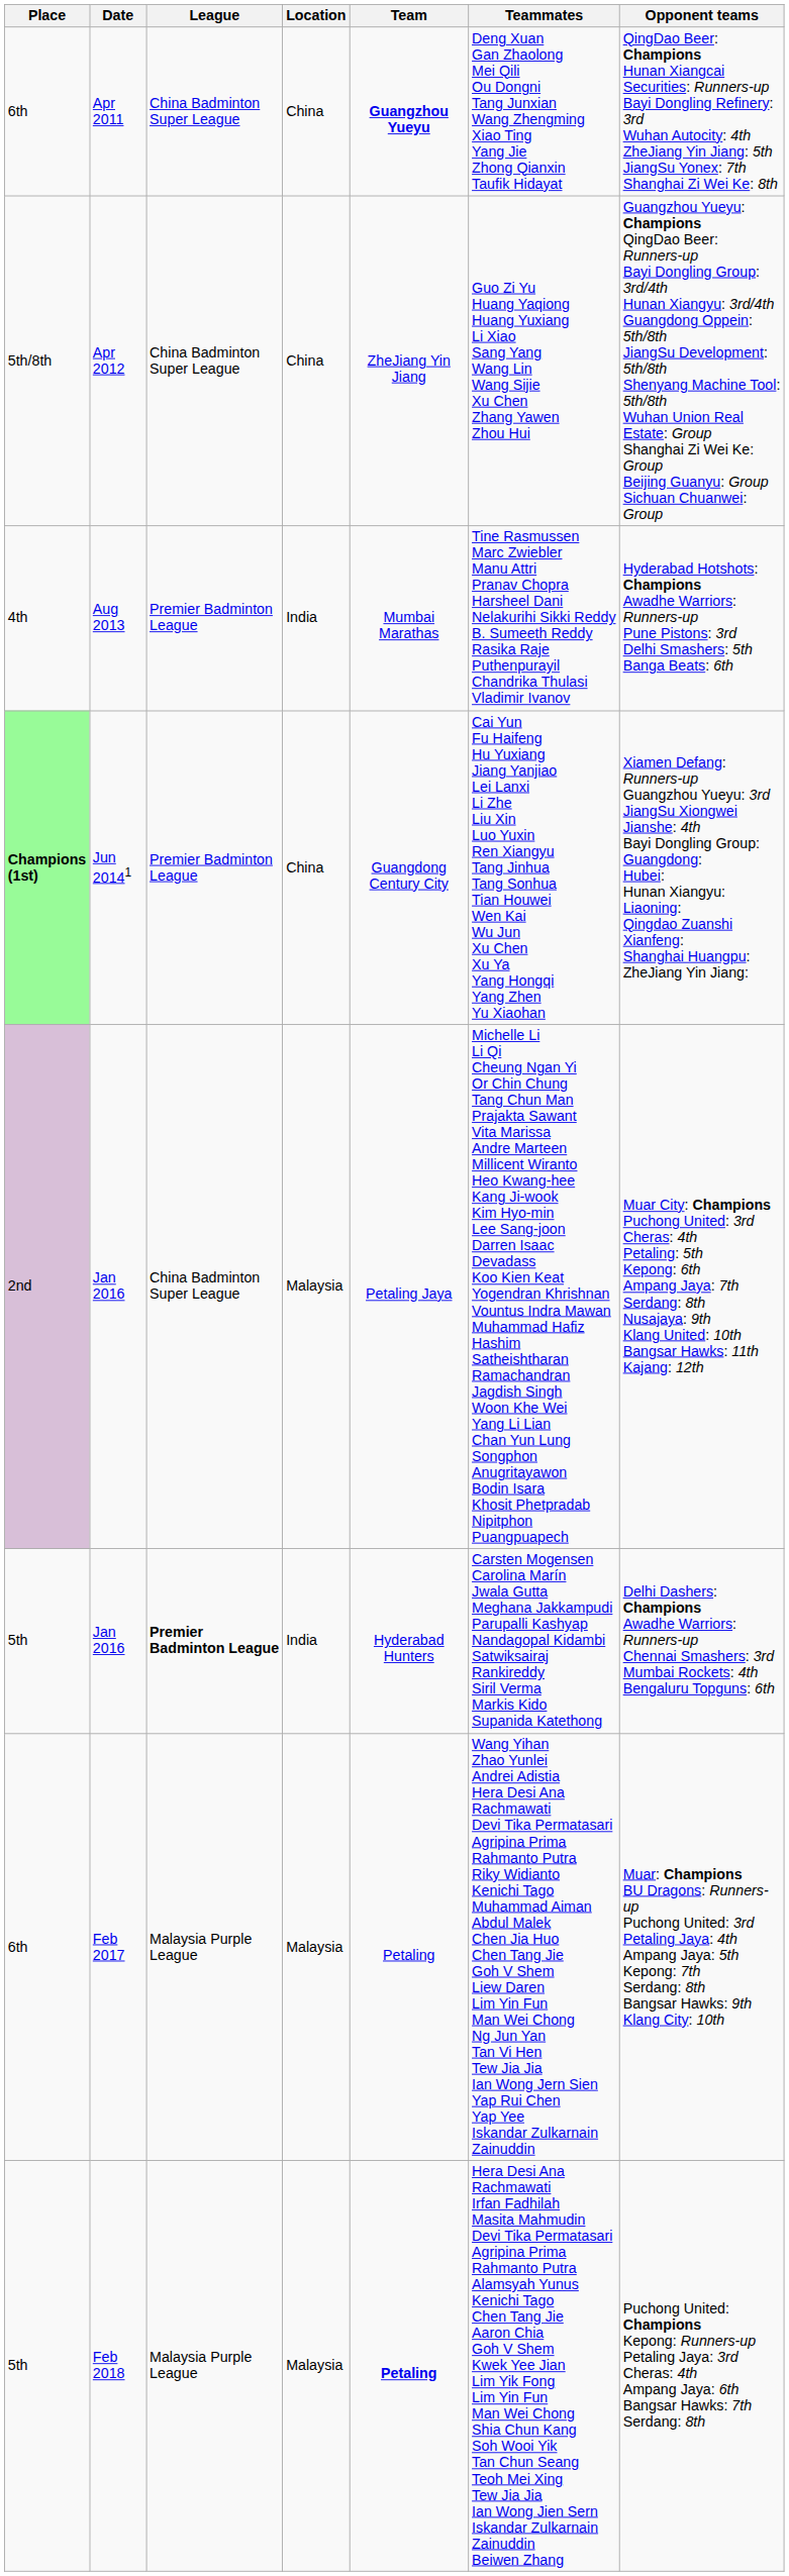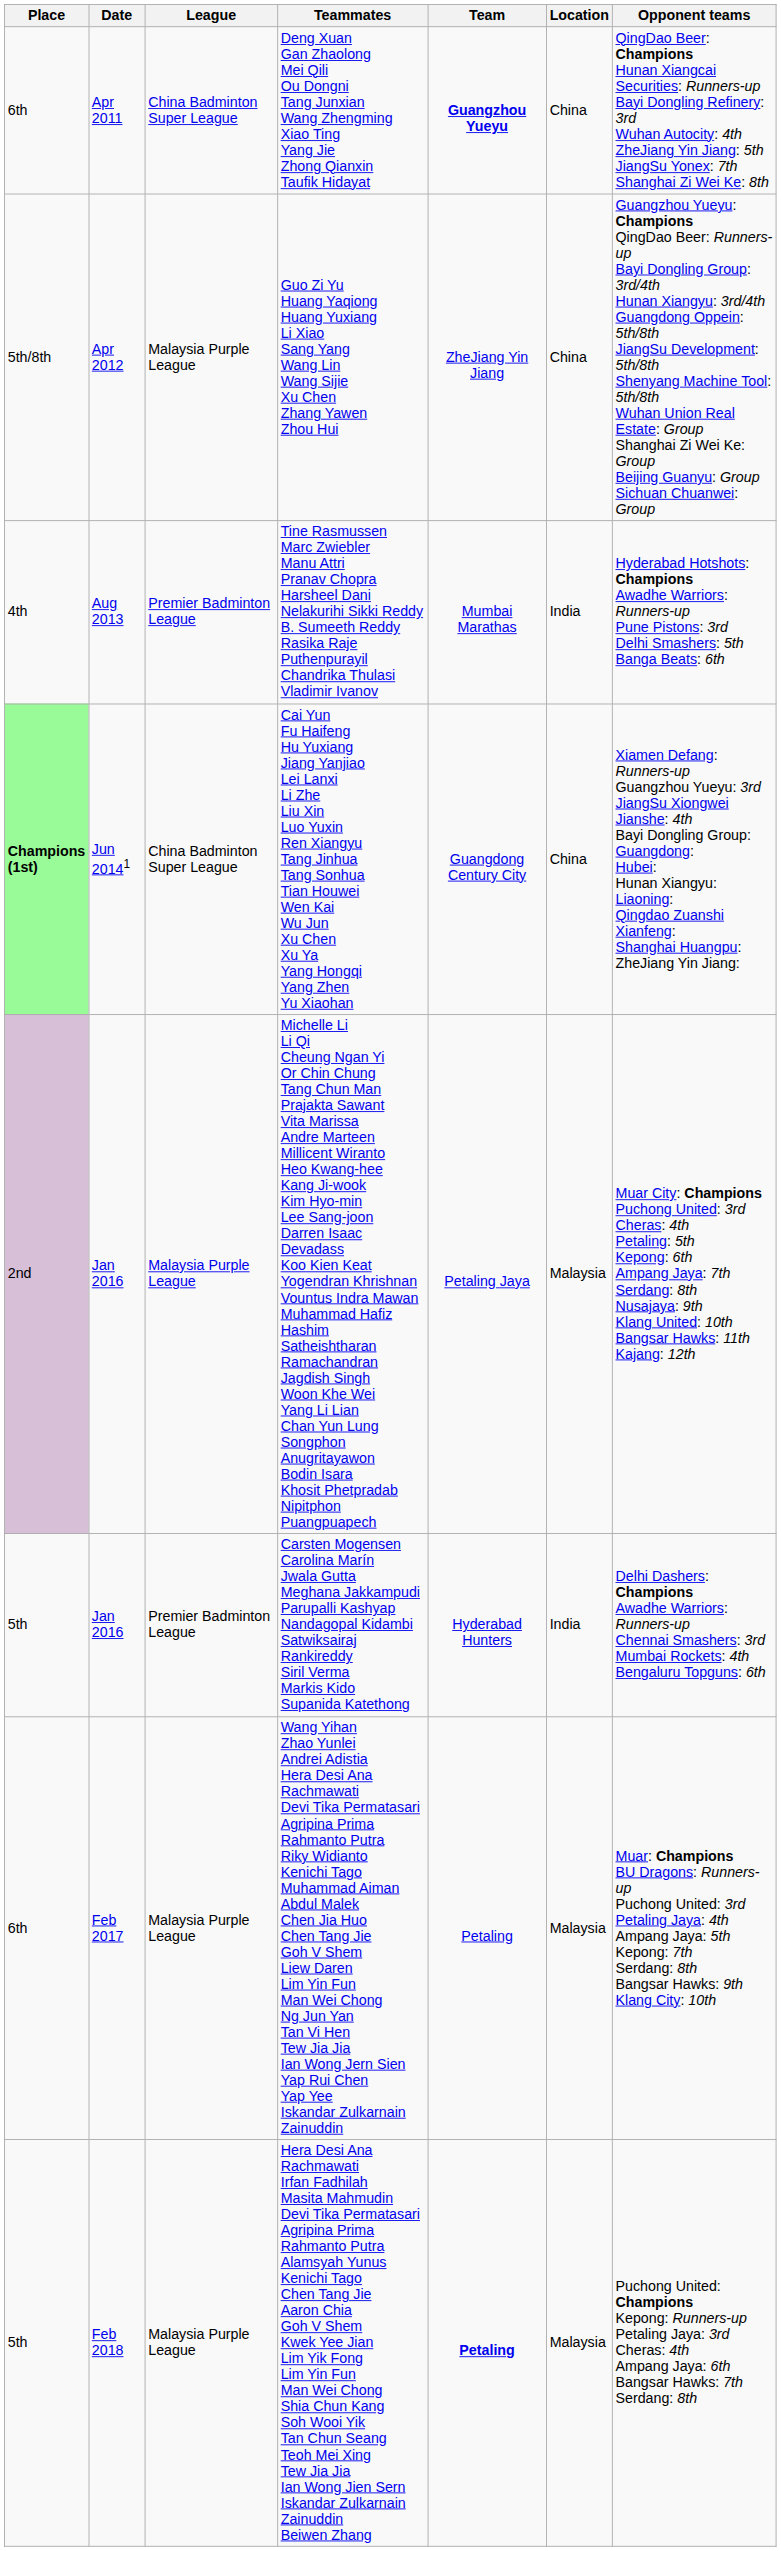columns swapped: Location <-> Teammates
Apr 2012 | League: China Badminton Super League -> Malaysia Purple League
Jun 20141 | League: Premier Badminton League -> China Badminton Super League
2nd / Jan 2016 | League: China Badminton Super League -> Malaysia Purple League
5th / Jan 2016 | League: bold -> normal
